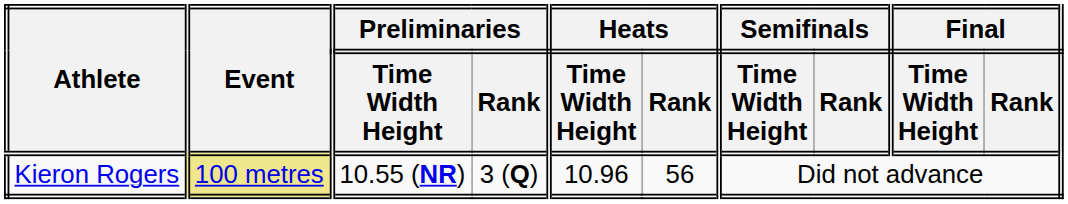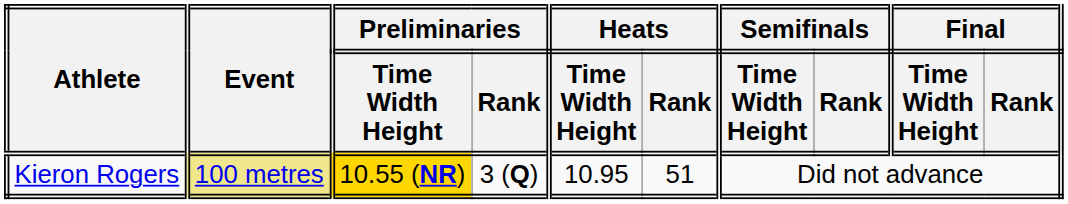Kieron Rogers | Preliminaries / Time Width Height: no background -> gold background
Kieron Rogers | Heats / Time Width Height: 10.96 -> 10.95
Kieron Rogers | Heats / Rank: 56 -> 51
